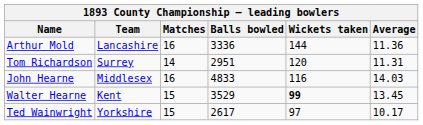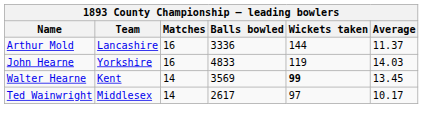Arthur Mold | Average: 11.36 -> 11.37
- row: Tom Richardson | Surrey | 14 | 2951 | 120 | 11.31
John Hearne | Team: Middlesex -> Yorkshire
John Hearne | Wickets taken: 116 -> 119
Walter Hearne | Matches: 15 -> 14
Walter Hearne | Balls bowled: 3529 -> 3569
Ted Wainwright | Team: Yorkshire -> Middlesex
Ted Wainwright | Matches: 15 -> 14
